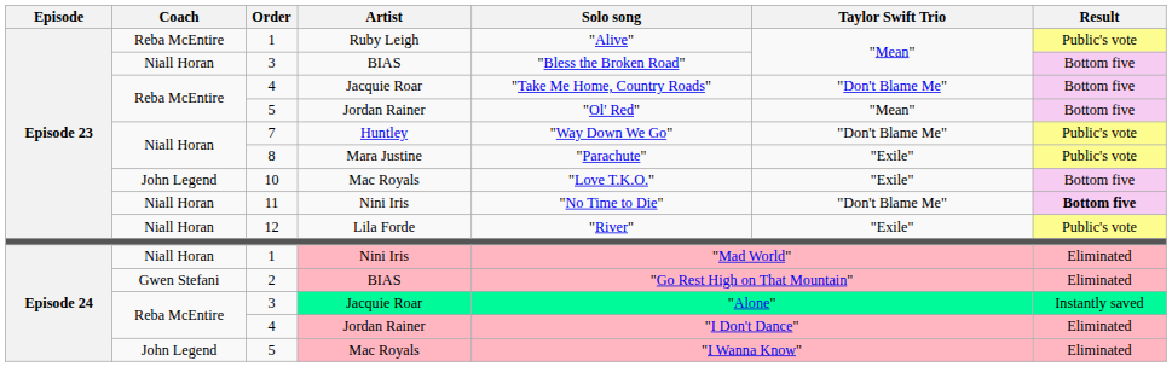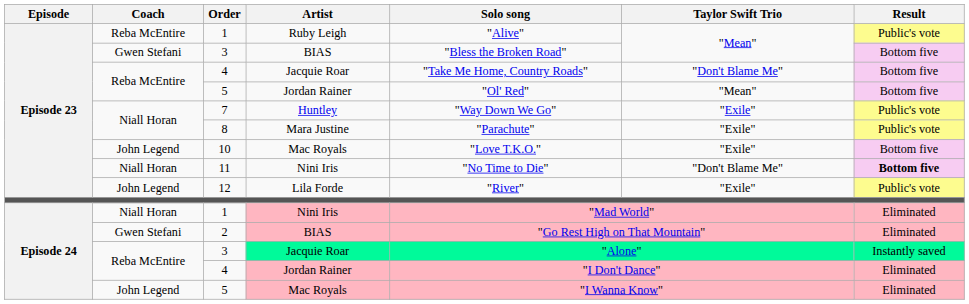3 / BIAS | Coach: Niall Horan -> Gwen Stefani
7 | Taylor Swift Trio: "Don't Blame Me" -> "Exile"
12 | Coach: Niall Horan -> John Legend
